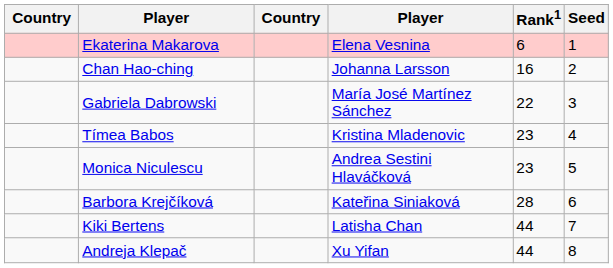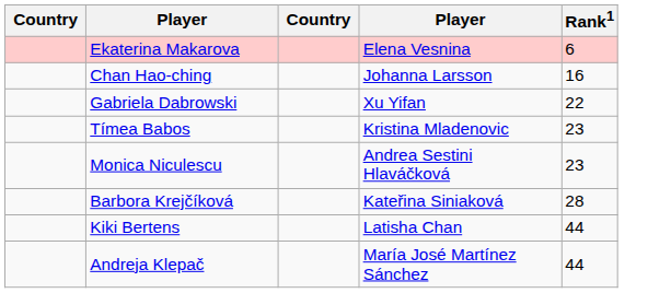- column: Seed | 1 | 2 | 3 | 4 | 5 | 6 | 7 | 8
Gabriela Dabrowski | column 4: María José Martínez Sánchez -> Xu Yifan
Andreja Klepač | column 4: Xu Yifan -> María José Martínez Sánchez
